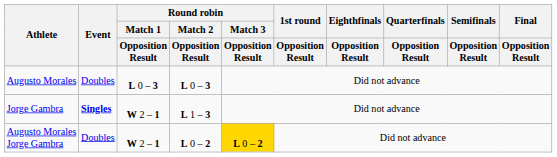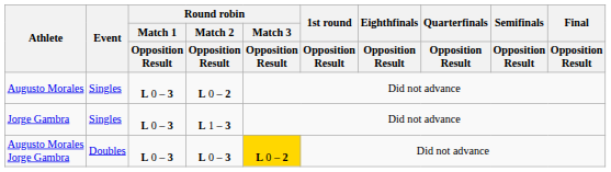Augusto Morales | Event: Doubles -> Singles
Augusto Morales | Round robin / Match 2 / Opposition Result: L 0 – 3 -> L 0 – 2
Jorge Gambra | Event: bold -> normal
Jorge Gambra | Round robin / Match 1 / Opposition Result: W 2 – 1 -> L 0 – 3
Augusto Morales Jorge Gambra | Round robin / Match 1 / Opposition Result: W 2 – 1 -> L 0 – 3
Augusto Morales Jorge Gambra | Round robin / Match 2 / Opposition Result: L 0 – 2 -> L 0 – 3
